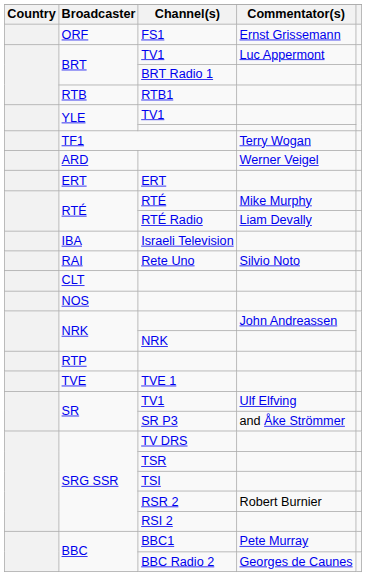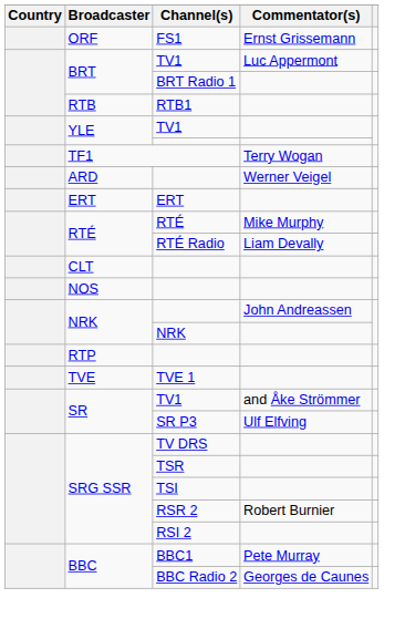- row: IBA | Israeli Television
- row: RAI | Rete Uno | Silvio Noto
SR / TV1 | Commentator(s): Ulf Elfving -> and Åke Strömmer
SR P3 | Commentator(s): and Åke Strömmer -> Ulf Elfving
